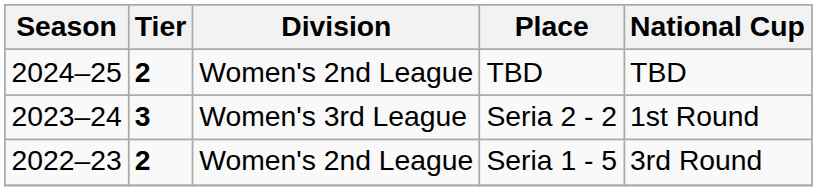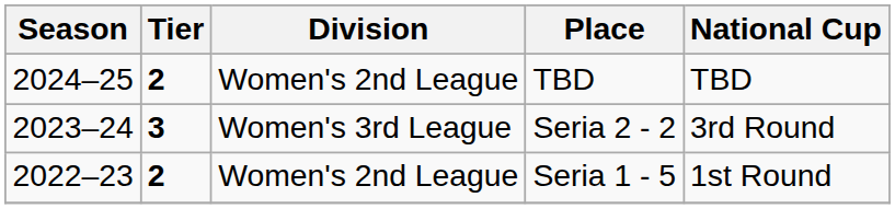Seria 2 - 2 | National Cup: 1st Round -> 3rd Round
Seria 1 - 5 | National Cup: 3rd Round -> 1st Round
